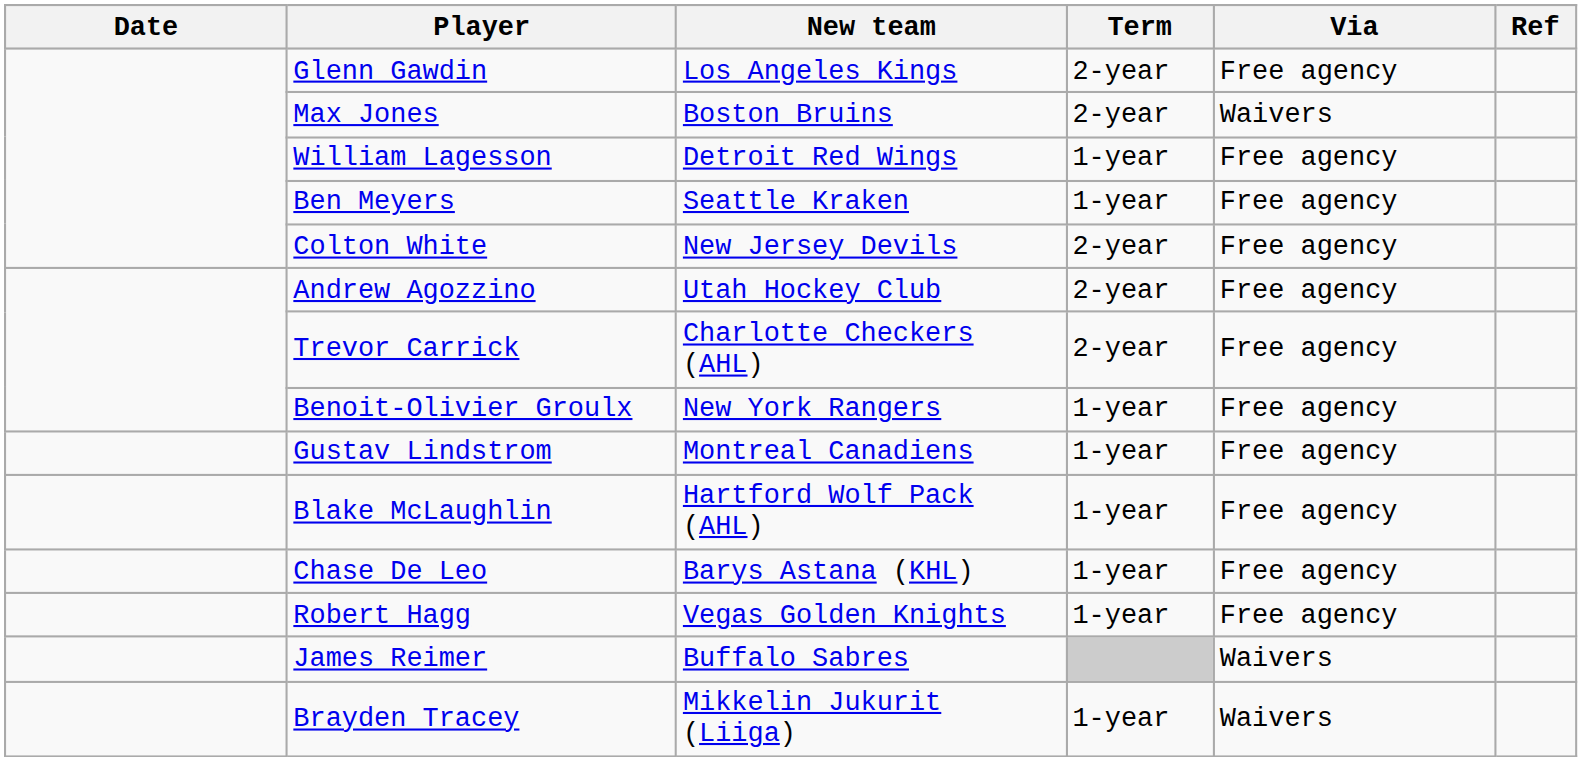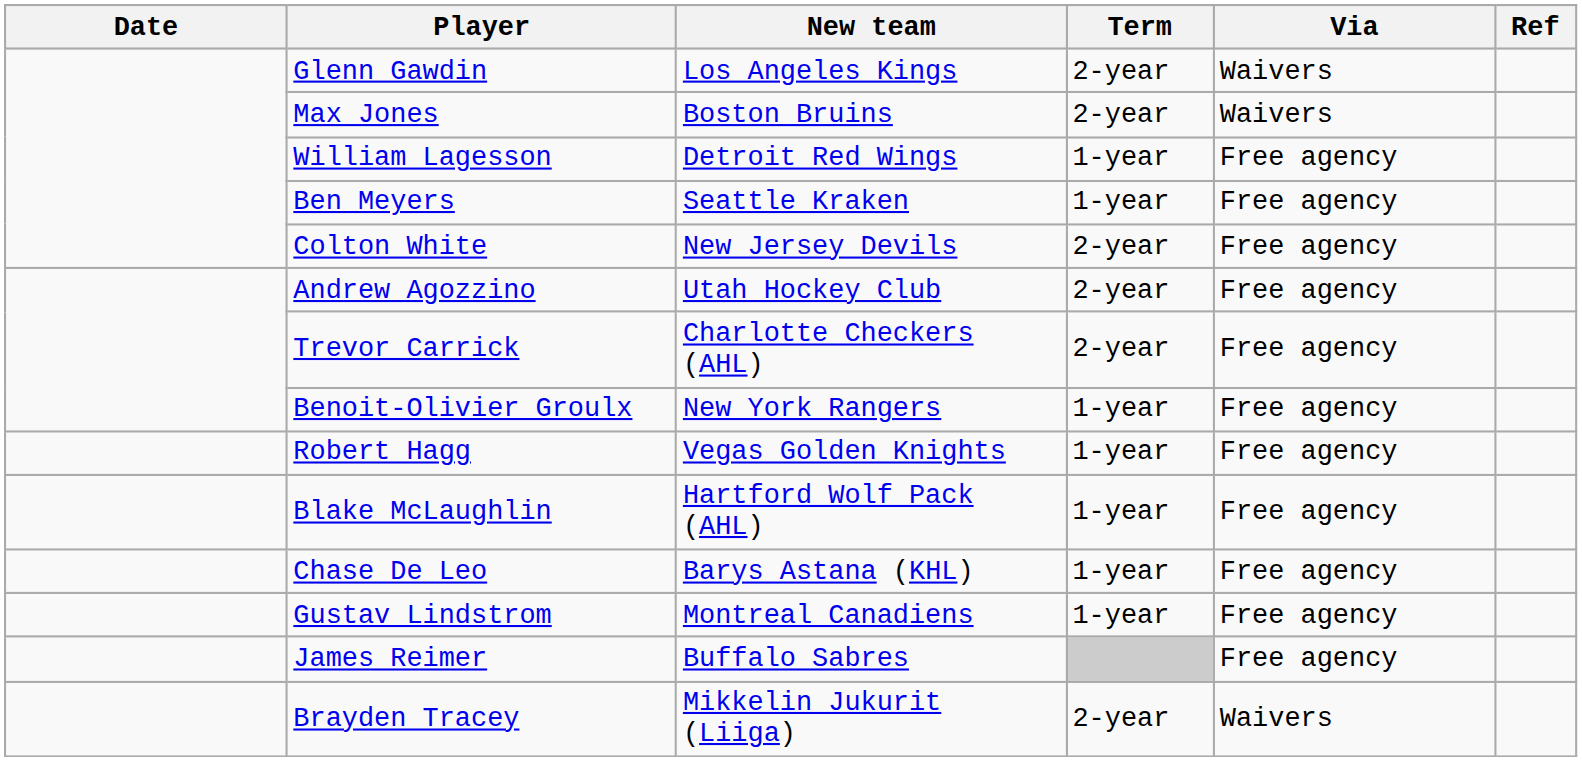Glenn Gawdin | Via: Free agency -> Waivers
rows swapped: Robert Hagg <-> Gustav Lindstrom
James Reimer | Via: Waivers -> Free agency
Brayden Tracey | Term: 1-year -> 2-year
